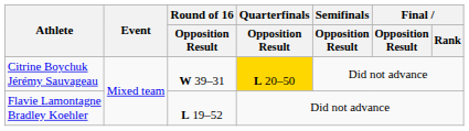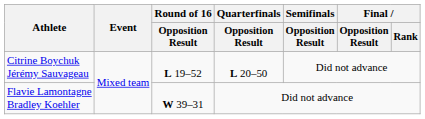Citrine Boychuk Jérémy Sauvageau | Round of 16 / Opposition Result: W 39–31 -> L 19–52
Citrine Boychuk Jérémy Sauvageau | Quarterfinals / Opposition Result: gold background -> no background
Flavie Lamontagne Bradley Koehler | Round of 16 / Opposition Result: L 19–52 -> W 39–31
